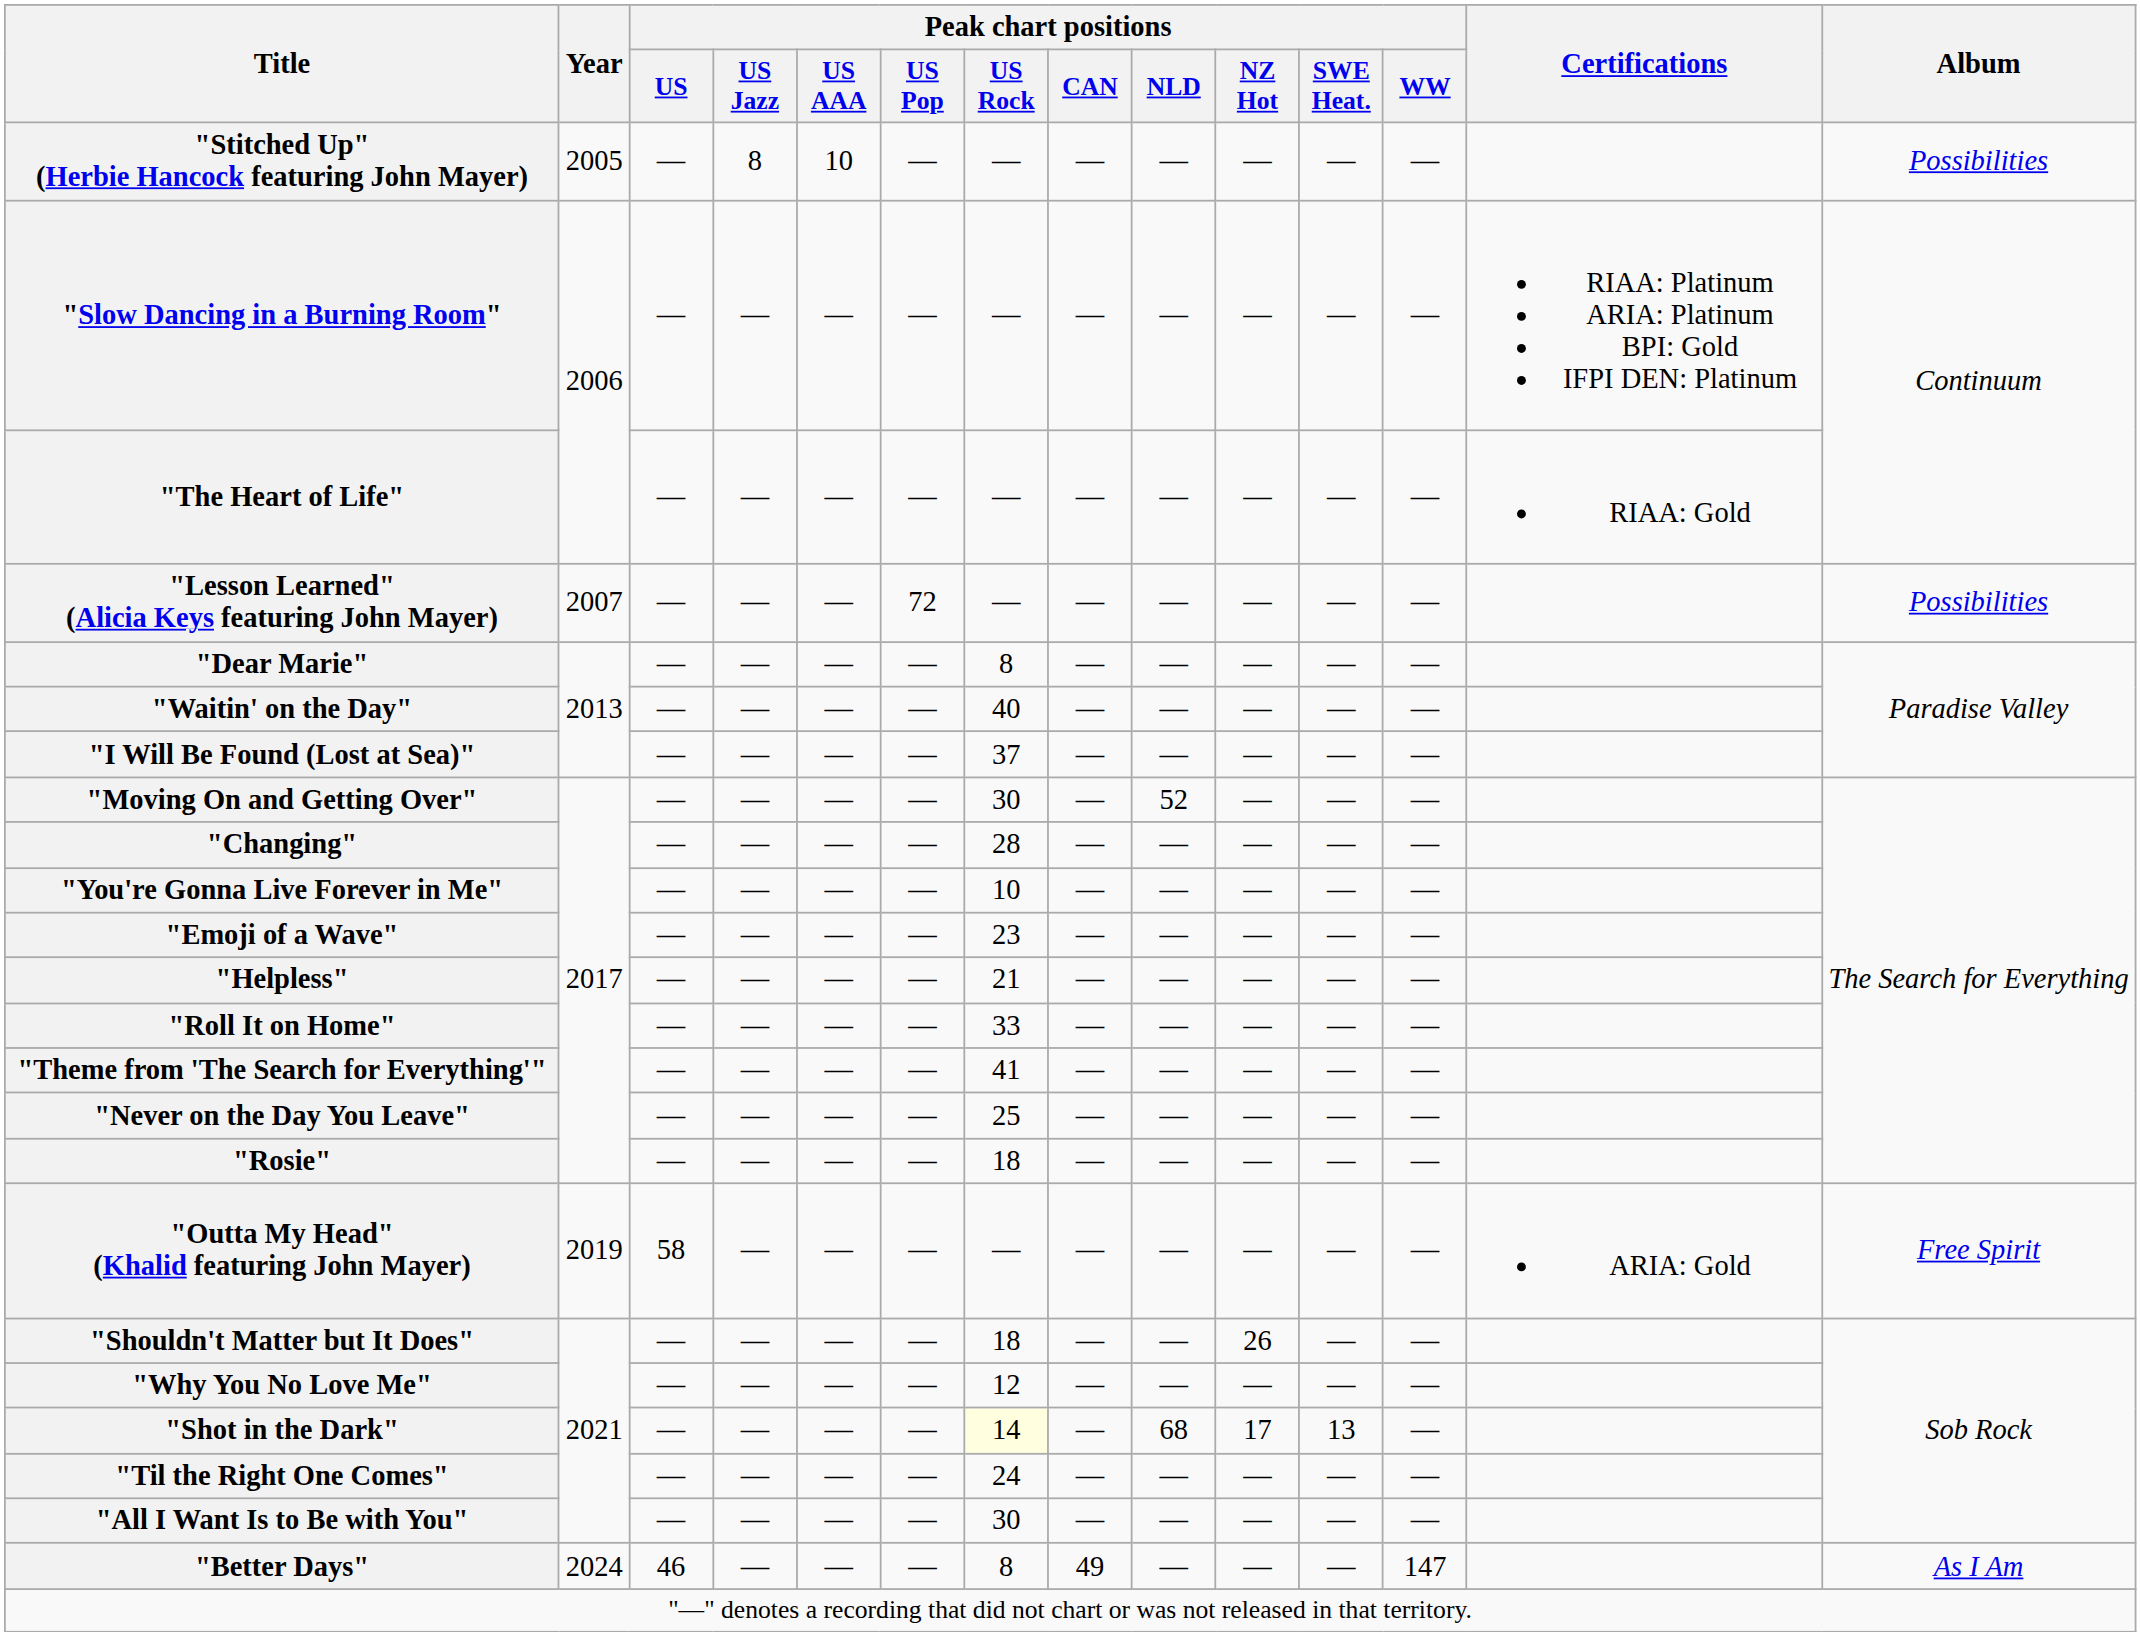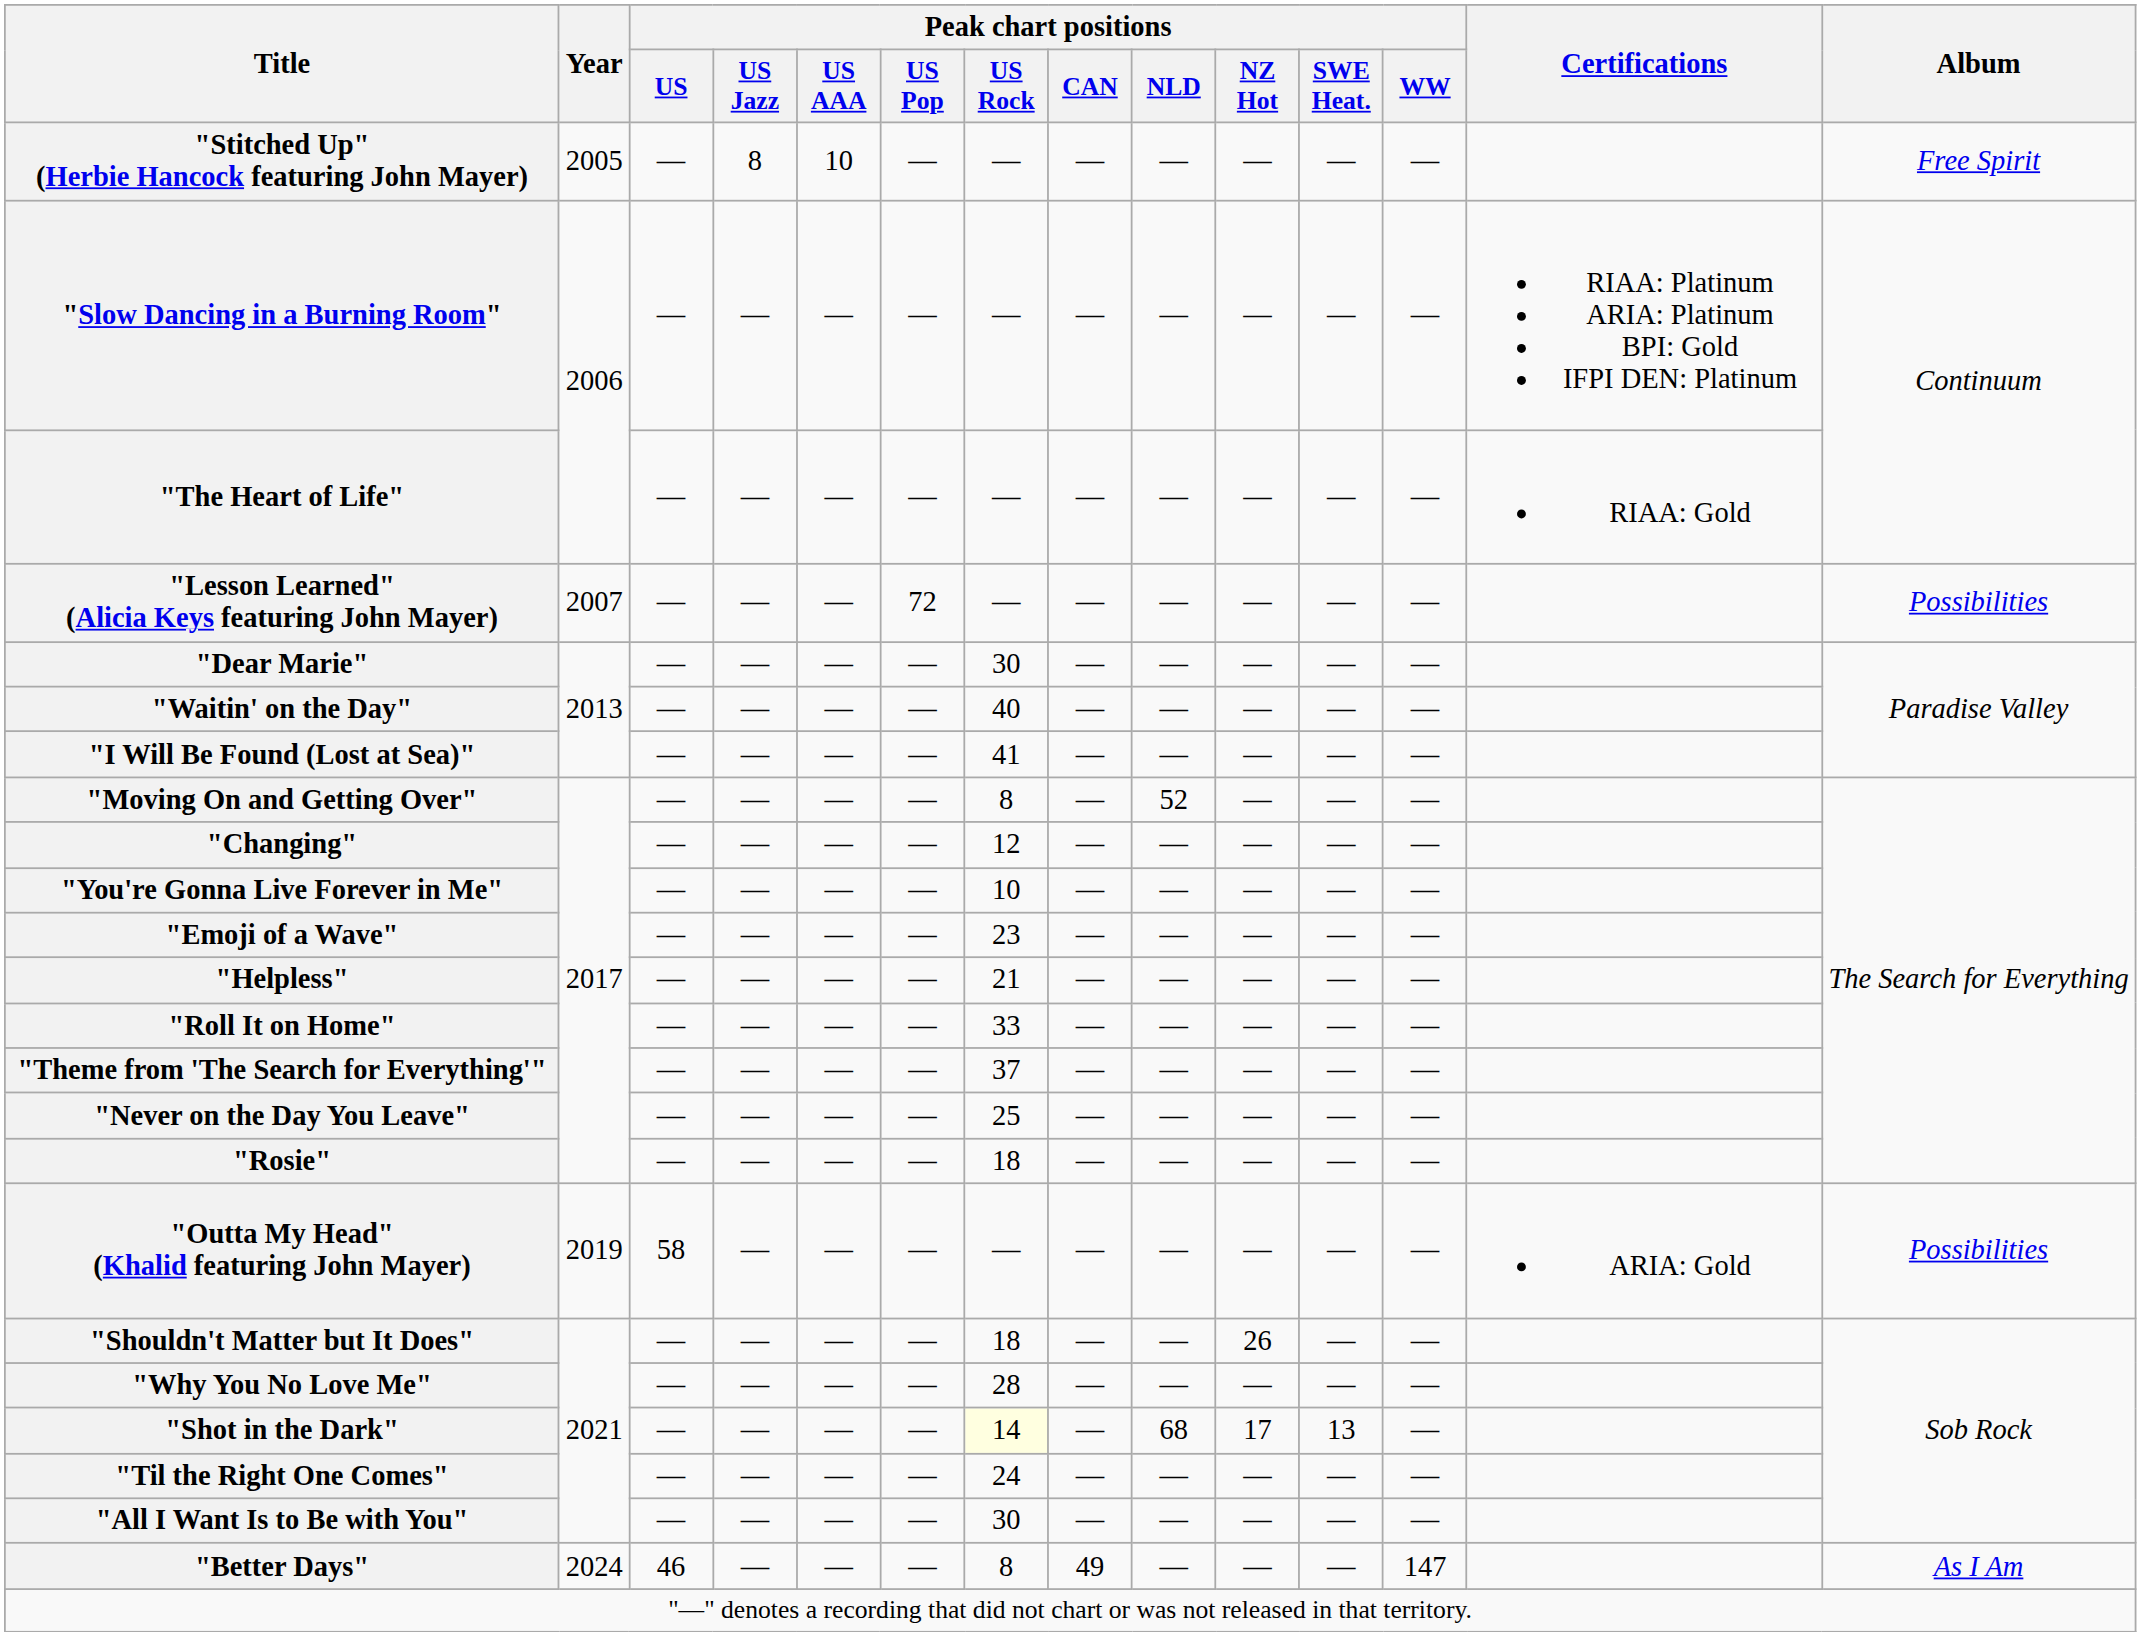"Stitched Up" (Herbie Hancock featuring John Mayer) | Album: Possibilities -> Free Spirit
"Dear Marie" | Peak chart positions / US Rock: 8 -> 30
"I Will Be Found (Lost at Sea)" | Peak chart positions / US Rock: 37 -> 41
"Moving On and Getting Over" | Peak chart positions / US Rock: 30 -> 8
"Changing" | Peak chart positions / US Rock: 28 -> 12
"Theme from 'The Search for Everything'" | Peak chart positions / US Rock: 41 -> 37
"Outta My Head" (Khalid featuring John Mayer) | Album: Free Spirit -> Possibilities
"Why You No Love Me" | Peak chart positions / US Rock: 12 -> 28
